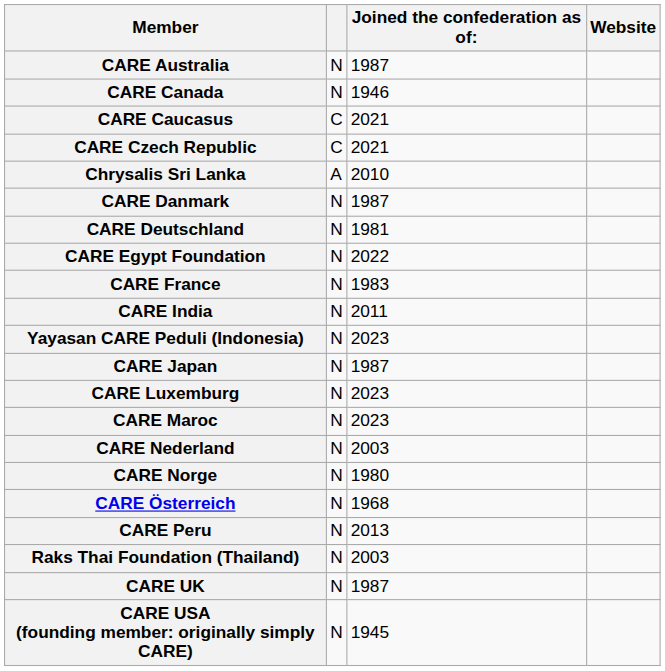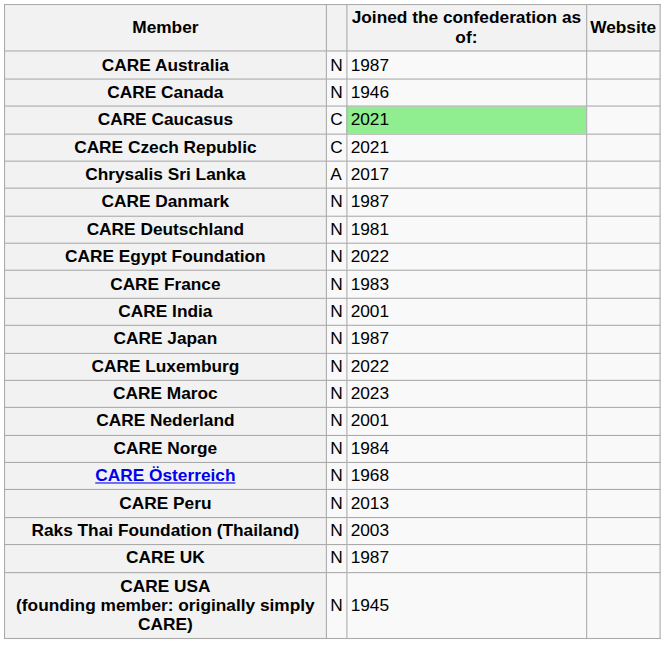CARE Caucasus | Joined the confederation as of:: no background -> lightgreen background
Chrysalis Sri Lanka | Joined the confederation as of:: 2010 -> 2017
CARE India | Joined the confederation as of:: 2011 -> 2001
- row: Yayasan CARE Peduli (Indonesia) | N | 2023
CARE Luxemburg | Joined the confederation as of:: 2023 -> 2022
CARE Nederland | Joined the confederation as of:: 2003 -> 2001
CARE Norge | Joined the confederation as of:: 1980 -> 1984
